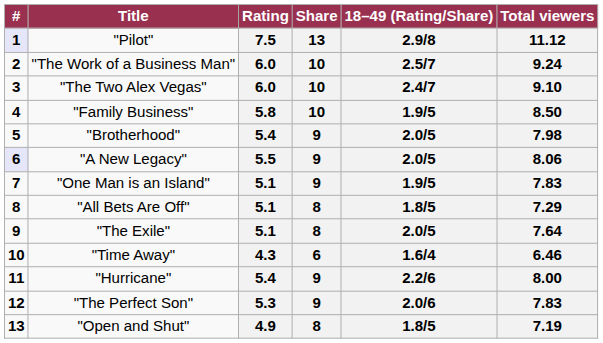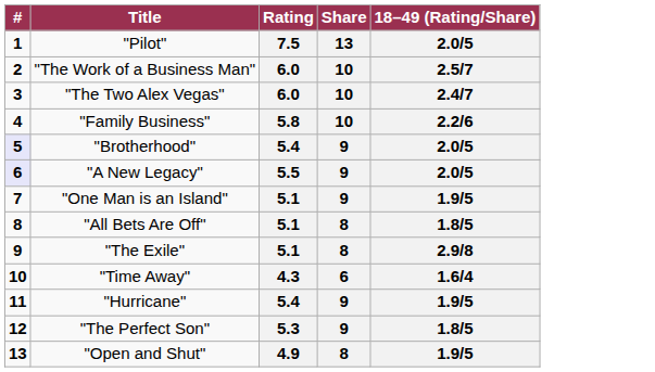- column: Total viewers | 11.12 | 9.24 | 9.10 | 8.50 | 7.98 | 8.06 | 7.83 | 7.29 | 7.64 | 6.46 | 8.00 | 7.83 | 7.19
"Pilot" | #: lavender background -> no background
"Pilot" | 18–49 (Rating/Share): 2.9/8 -> 2.0/5
"Family Business" | 18–49 (Rating/Share): 1.9/5 -> 2.2/6
"Brotherhood" | #: no background -> lavender background
"The Exile" | 18–49 (Rating/Share): 2.0/5 -> 2.9/8
"Hurricane" | 18–49 (Rating/Share): 2.2/6 -> 1.9/5
"The Perfect Son" | 18–49 (Rating/Share): 2.0/6 -> 1.8/5
"Open and Shut" | 18–49 (Rating/Share): 1.8/5 -> 1.9/5
